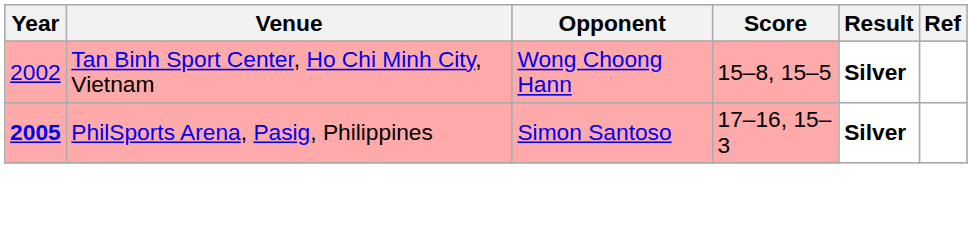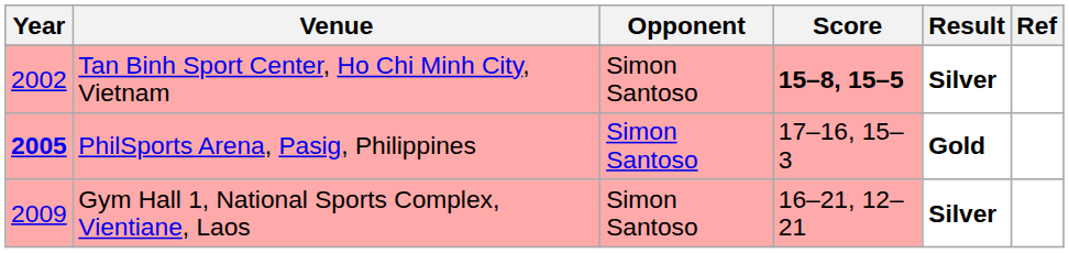Tan Binh Sport Center, Ho Chi Minh City, Vietnam | Opponent: Wong Choong Hann -> Simon Santoso
Tan Binh Sport Center, Ho Chi Minh City, Vietnam | Score: normal -> bold
PhilSports Arena, Pasig, Philippines | Result: Silver -> Gold
+ row: 2009 | Gym Hall 1, National Sports Complex, Vientiane, Laos | Simon Santoso | 16–21, 12–21 | Silver
